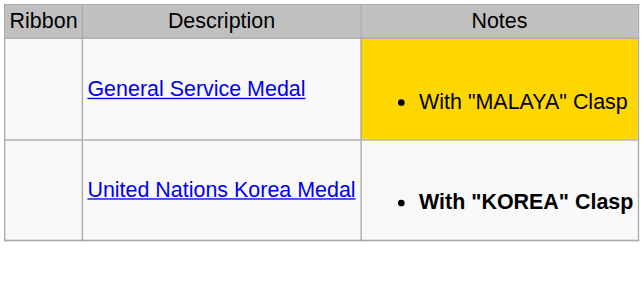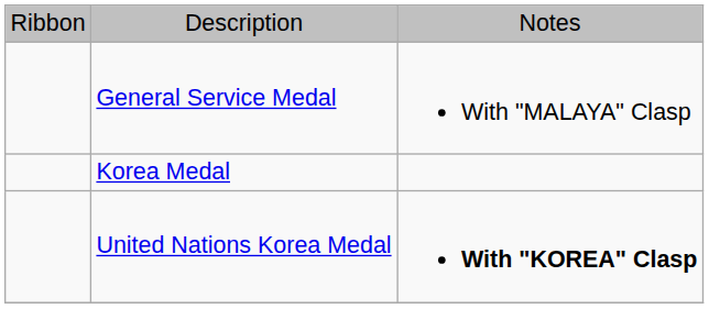General Service Medal | column 3: gold background -> no background
+ row: Korea Medal
